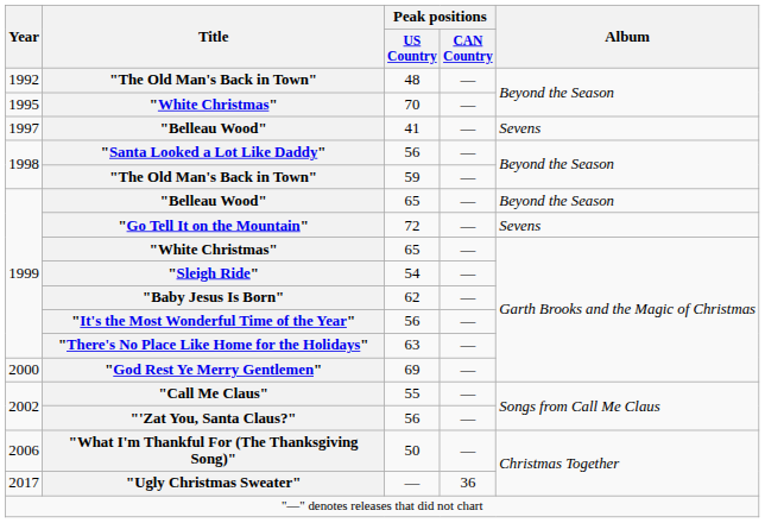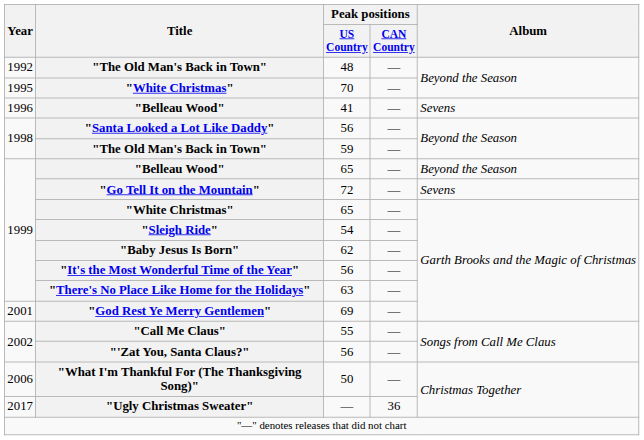"Belleau Wood" / 41 | Year: 1997 -> 1996
"God Rest Ye Merry Gentlemen" | Year: 2000 -> 2001
